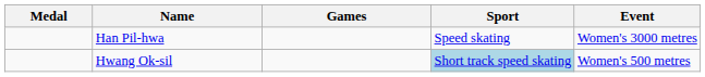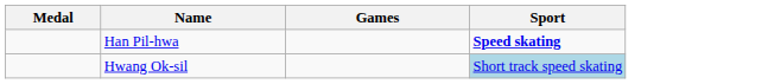- column: Event | Women's 3000 metres | Women's 500 metres
Han Pil-hwa | Sport: normal -> bold
